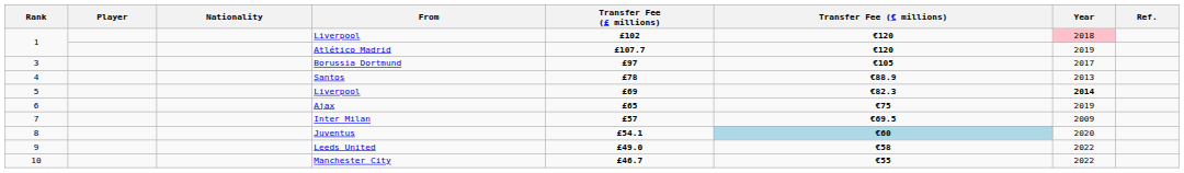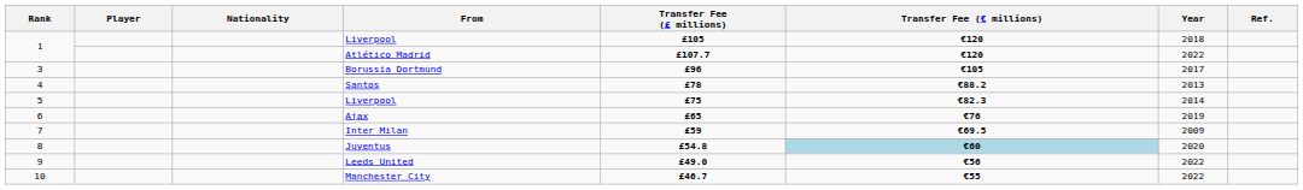1 / Liverpool | Transfer Fee (£ millions): £102 -> £105
1 / Liverpool | Year: pink background -> no background
Atlético Madrid | Year: 2019 -> 2022
Borussia Dortmund | Transfer Fee (£ millions): £97 -> £96
Santos | Transfer Fee (€ millions): €88.9 -> €88.2
5 / Liverpool | Transfer Fee (£ millions): £69 -> £75
5 / Liverpool | Year: bold -> normal
Ajax | Transfer Fee (€ millions): €75 -> €76
Inter Milan | Transfer Fee (£ millions): £57 -> £59
Juventus | Transfer Fee (£ millions): £54.1 -> £54.8
Leeds United | Transfer Fee (€ millions): €58 -> €56
